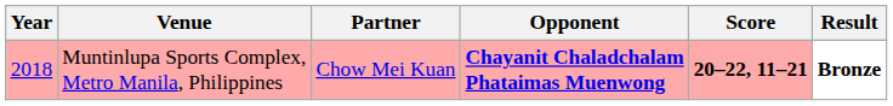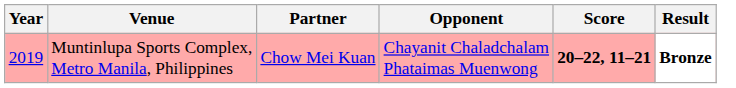Muntinlupa Sports Complex, Metro Manila, Philippines | Year: 2018 -> 2019
Muntinlupa Sports Complex, Metro Manila, Philippines | Opponent: bold -> normal
